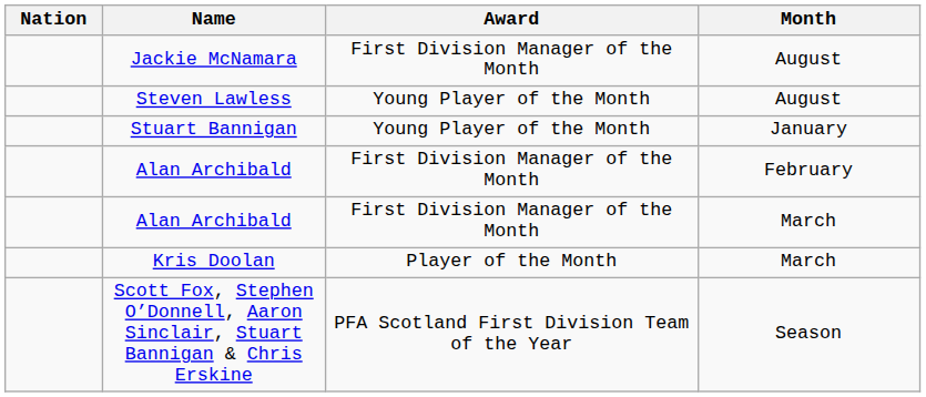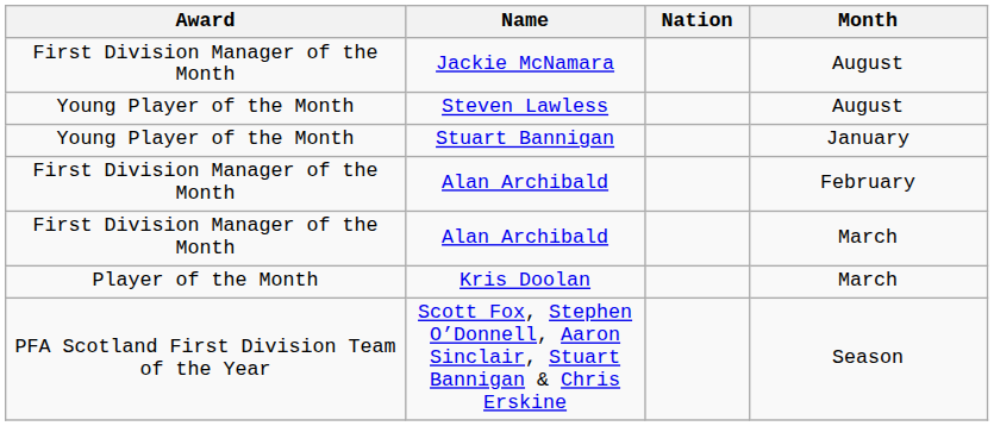columns swapped: Nation <-> Award
